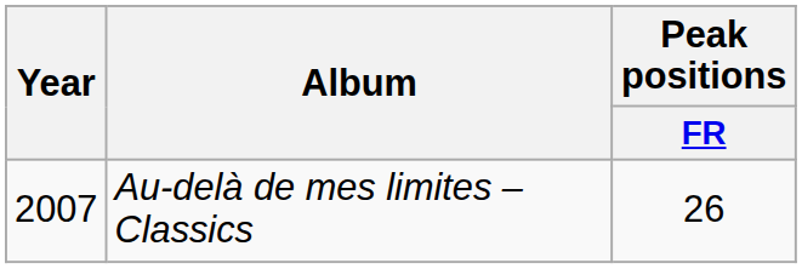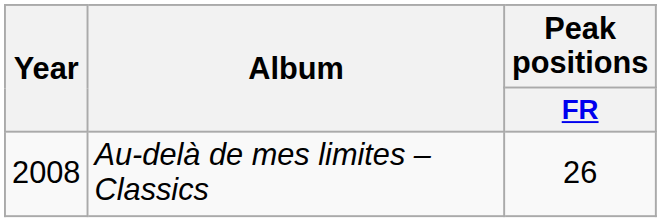Au-delà de mes limites – Classics | Year: 2007 -> 2008
